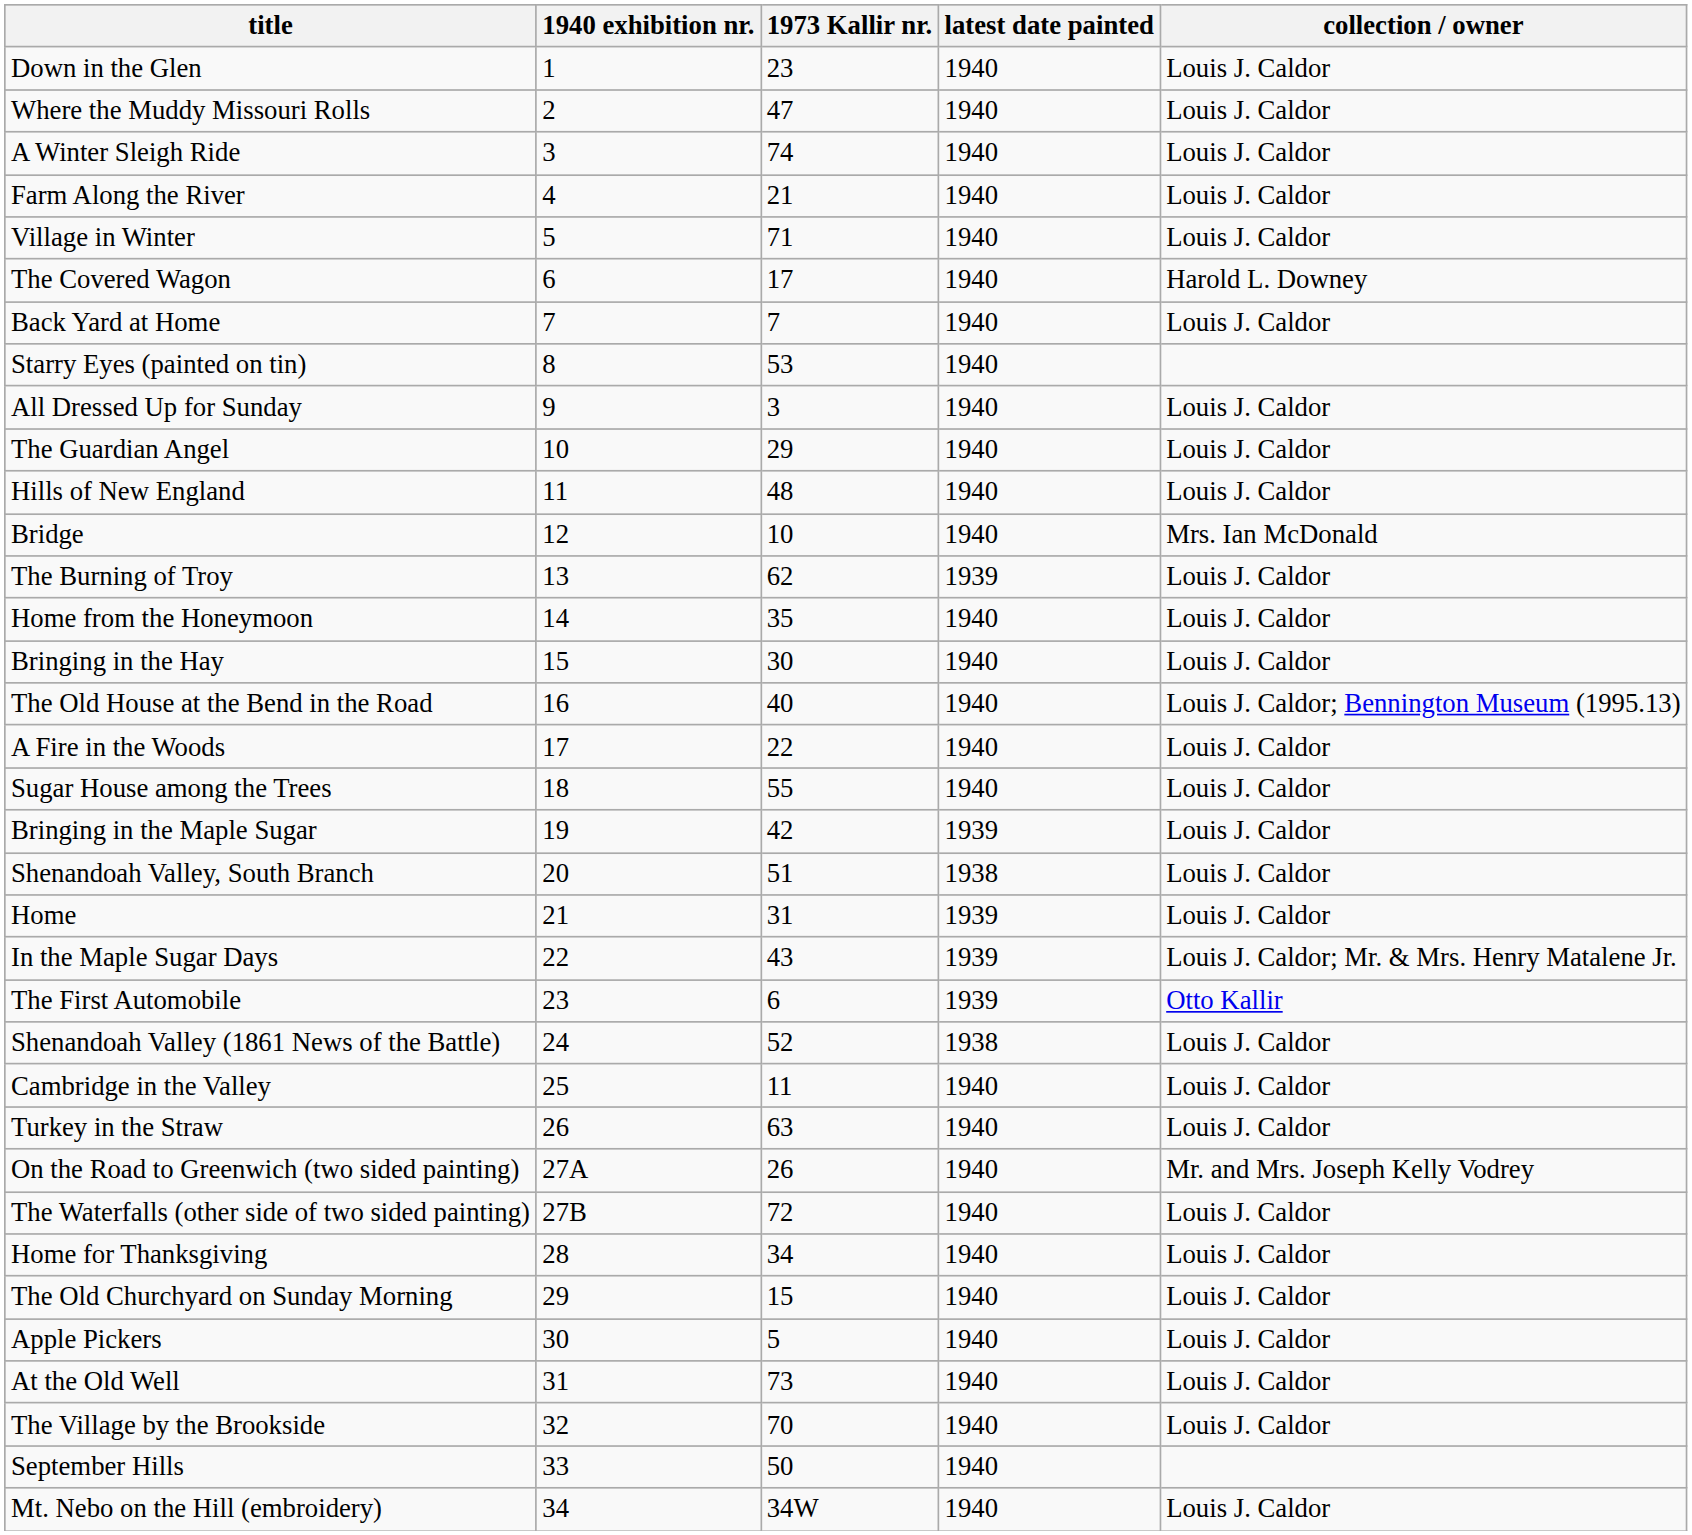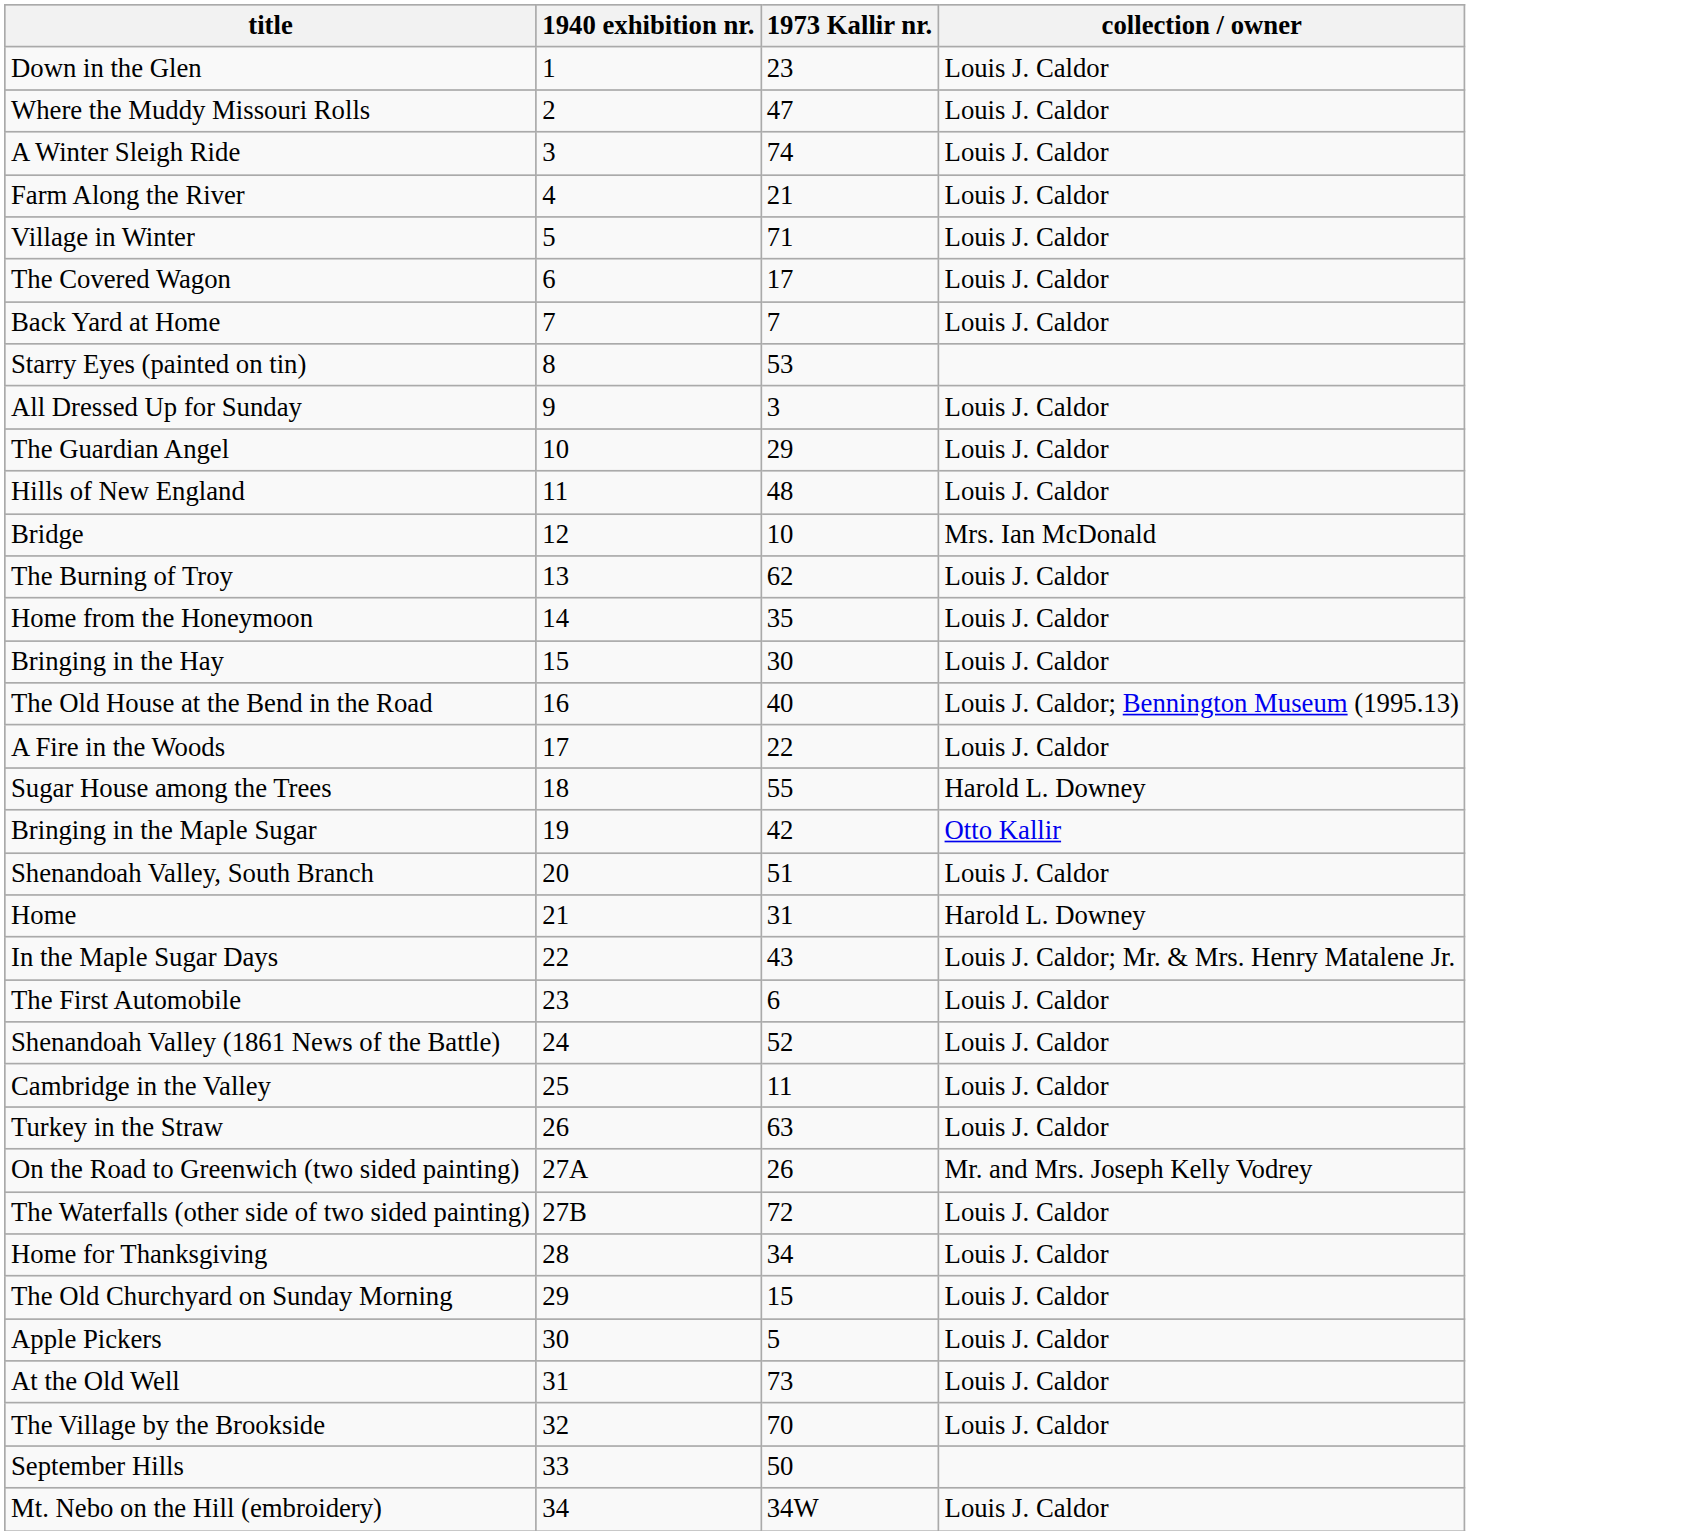- column: latest date painted | 1940 | 1940 | 1940 | 1940 | 1940 | 1940 | 1940 | 1940 | 1940 | 1940 | 1940 | 1940 | 1939 | 1940 | 1940 | 1940 | 1940 | 1940 | 1939 | 1938 | 1939 | 1939 | 1939 | 1938 | 1940 | 1940 | 1940 | 1940 | 1940 | 1940 | 1940 | 1940 | 1940 | 1940 | 1940
The Covered Wagon | collection / owner: Harold L. Downey -> Louis J. Caldor
Sugar House among the Trees | collection / owner: Louis J. Caldor -> Harold L. Downey
Bringing in the Maple Sugar | collection / owner: Louis J. Caldor -> Otto Kallir
Home | collection / owner: Louis J. Caldor -> Harold L. Downey
The First Automobile | collection / owner: Otto Kallir -> Louis J. Caldor
